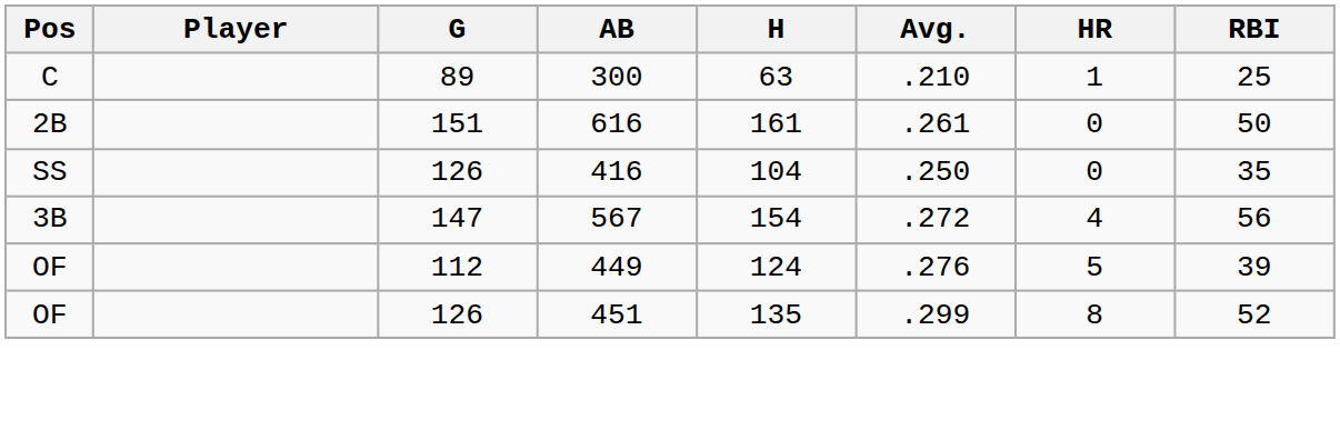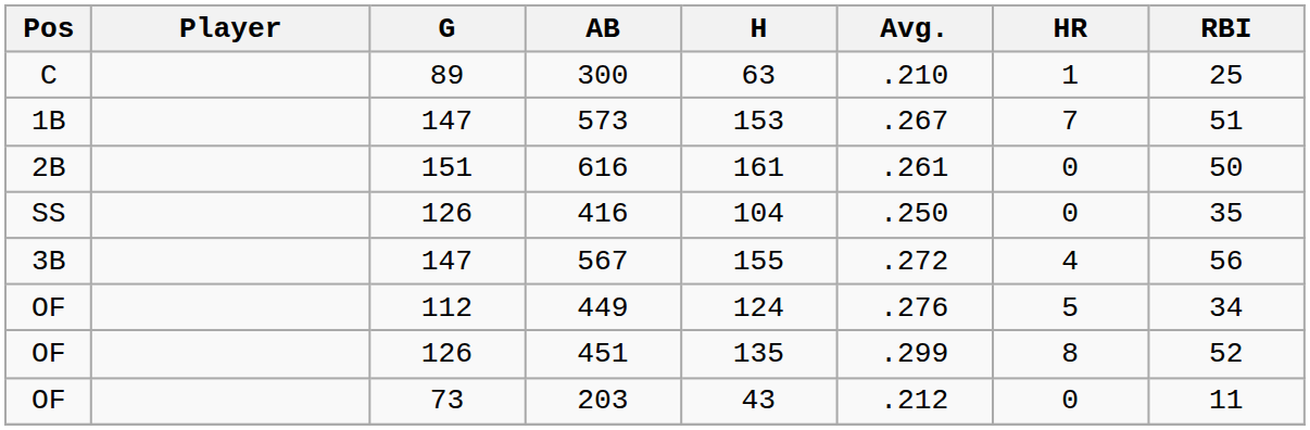+ row: 1B | 147 | 573 | 153 | .267 | 7 | 51
567 | H: 154 -> 155
449 | RBI: 39 -> 34
+ row: OF | 73 | 203 | 43 | .212 | 0 | 11
